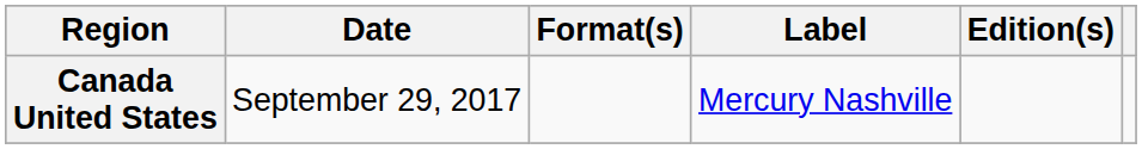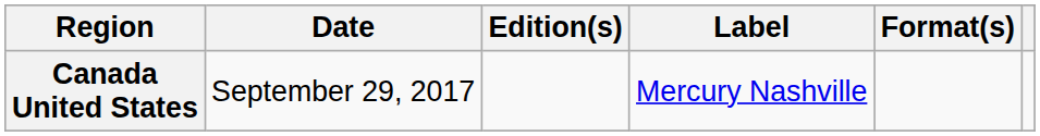columns swapped: Format(s) <-> Edition(s)
